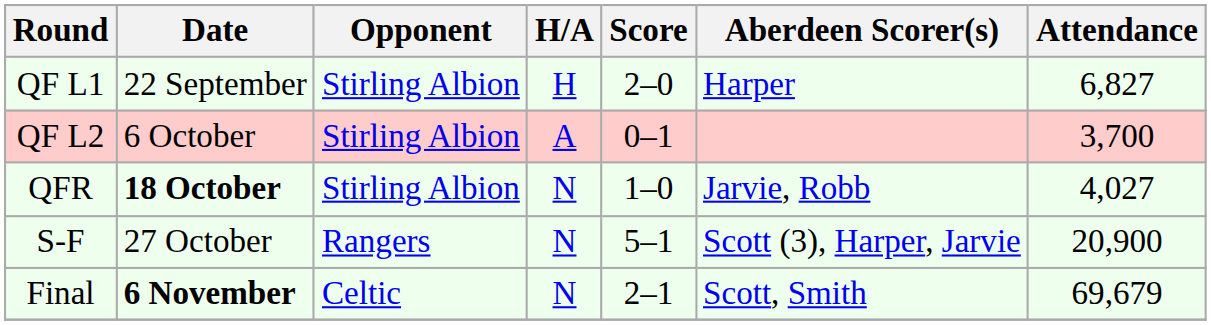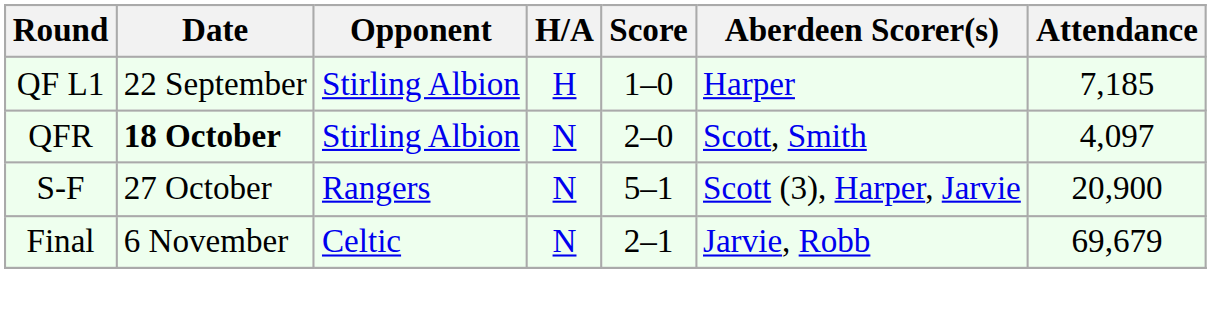QF L1 | Score: 2–0 -> 1–0
QF L1 | Attendance: 6,827 -> 7,185
- row: QF L2 | 6 October | Stirling Albion | A | 0–1 | 3,700
QFR | Score: 1–0 -> 2–0
QFR | Aberdeen Scorer(s): Jarvie, Robb -> Scott, Smith
QFR | Attendance: 4,027 -> 4,097
Final | Date: bold -> normal
Final | Aberdeen Scorer(s): Scott, Smith -> Jarvie, Robb
